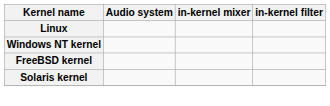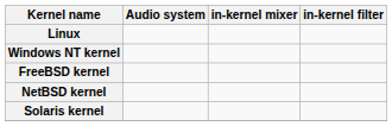+ row: NetBSD kernel
